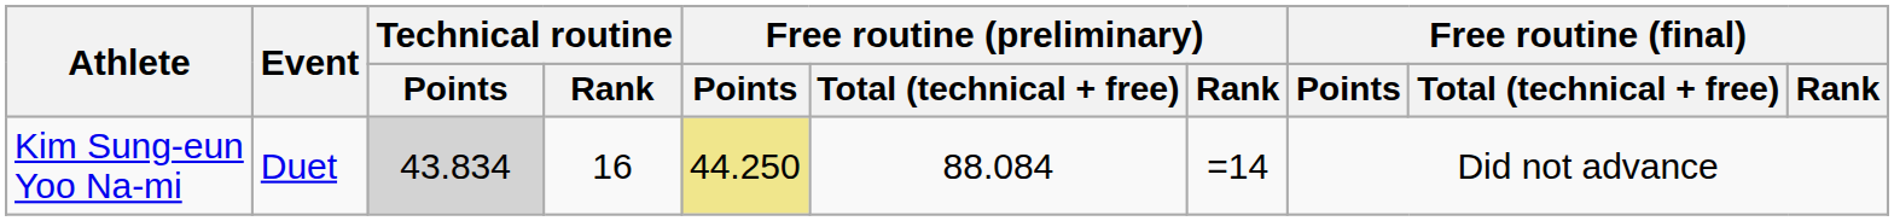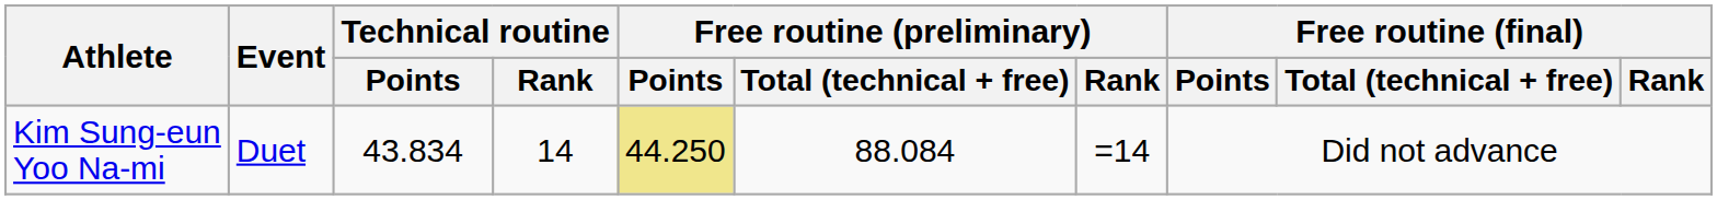Kim Sung-eun Yoo Na-mi | Technical routine / Points: lightgrey background -> no background
Kim Sung-eun Yoo Na-mi | Technical routine / Rank: 16 -> 14
